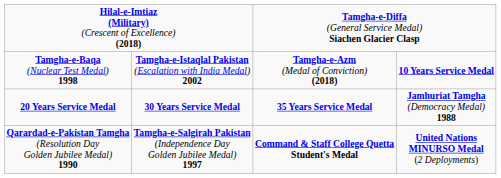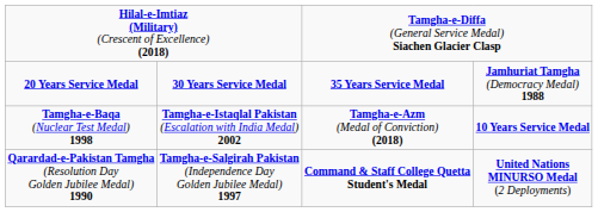rows swapped: Tamgha-e-Baqa (Nuclear Test Medal) 1998 <-> 20 Years Service Medal
